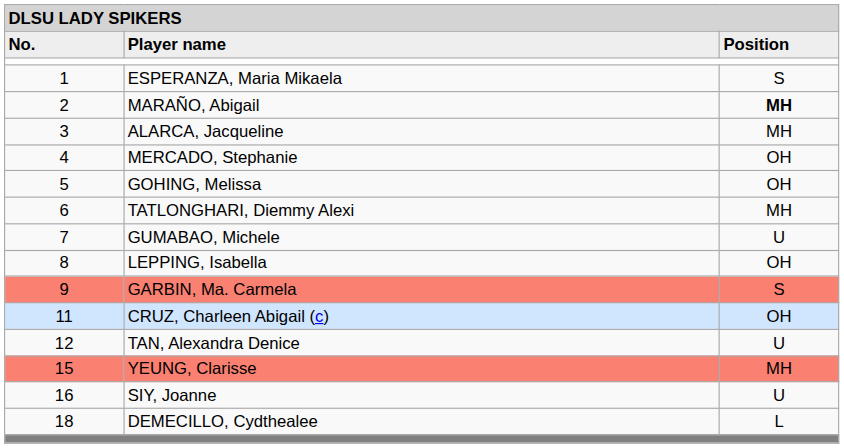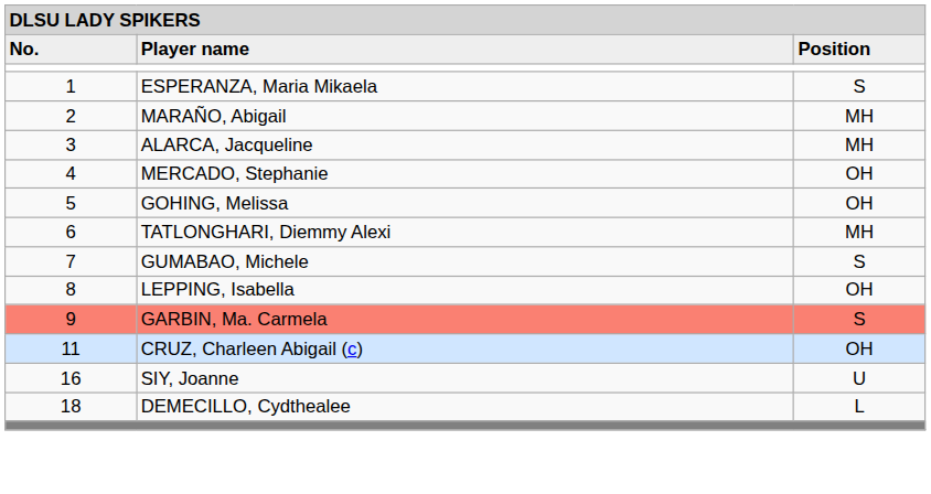MARAÑO, Abigail | column 3: bold -> normal
GUMABAO, Michele | column 3: U -> S
- row: 12 | TAN, Alexandra Denice | U
- row: 15 | YEUNG, Clarisse | MH
